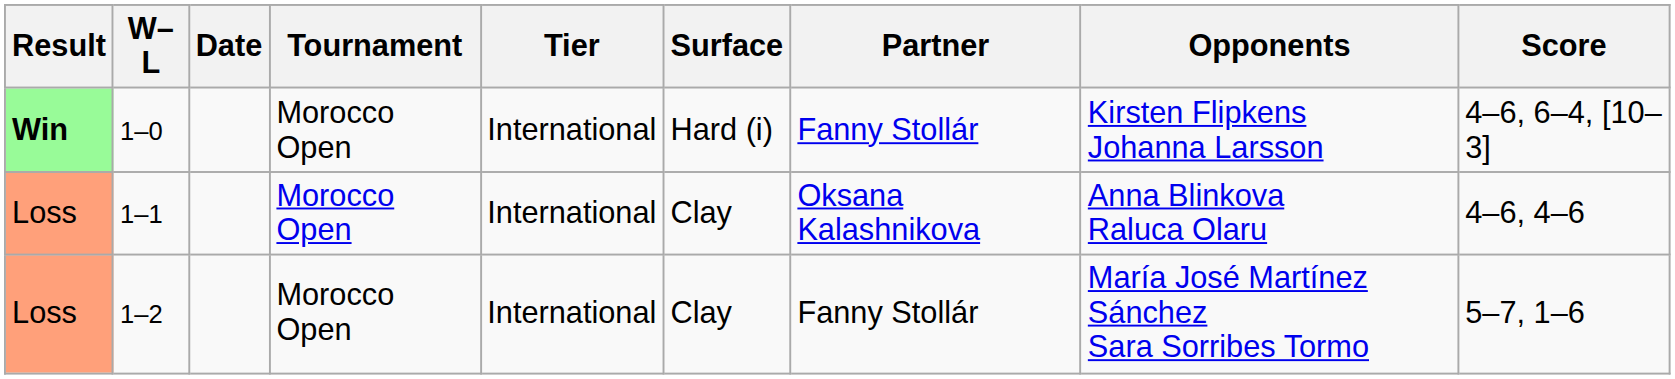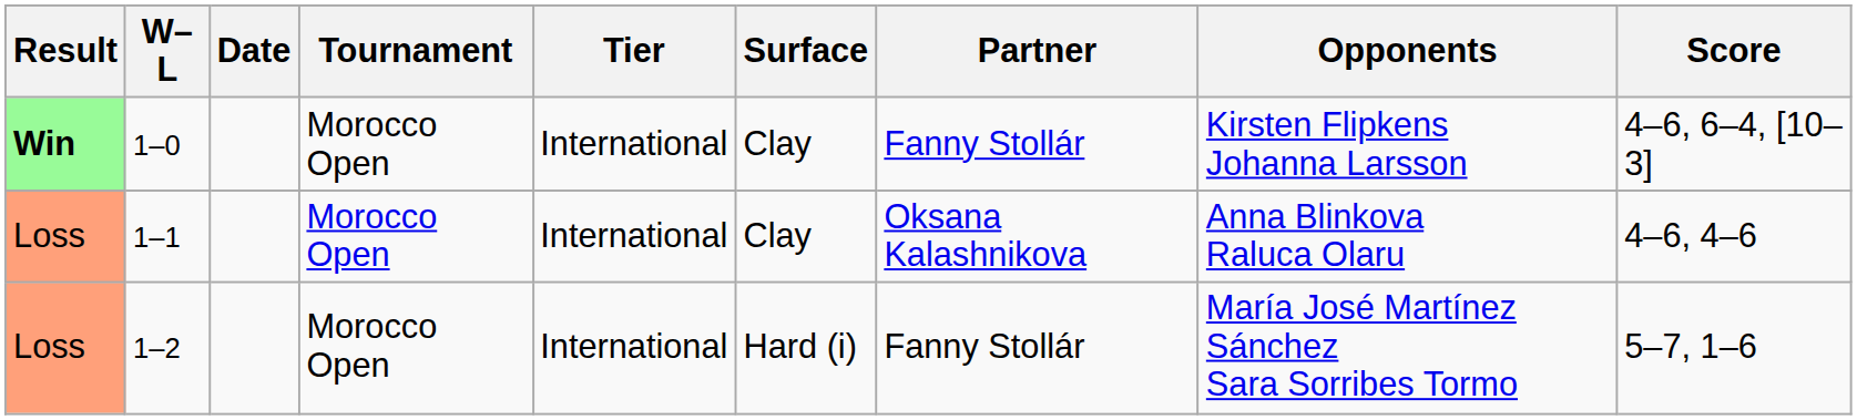1–0 | Surface: Hard (i) -> Clay
1–2 | Surface: Clay -> Hard (i)
